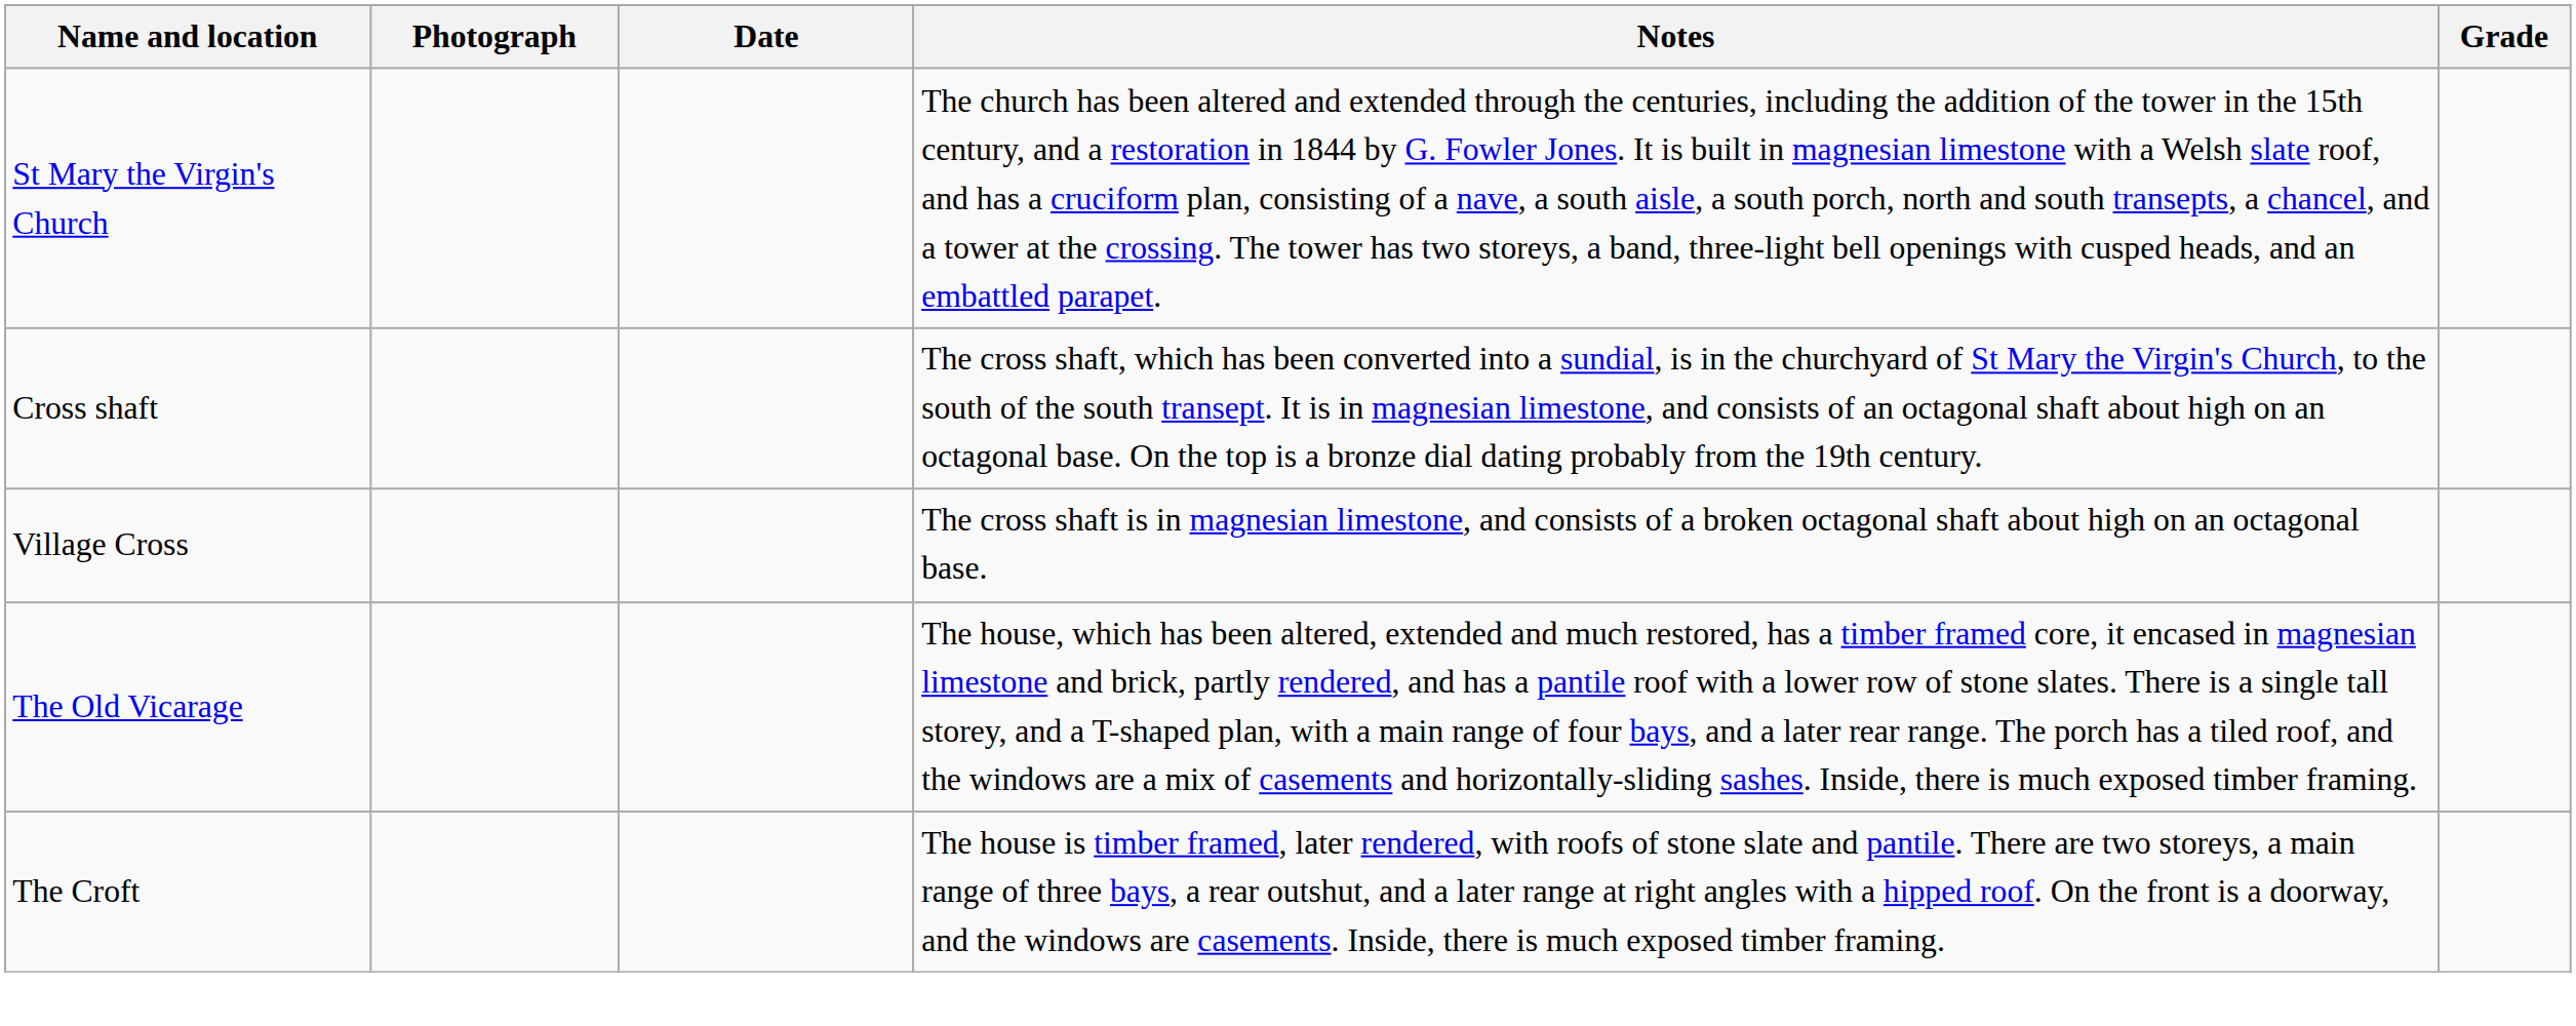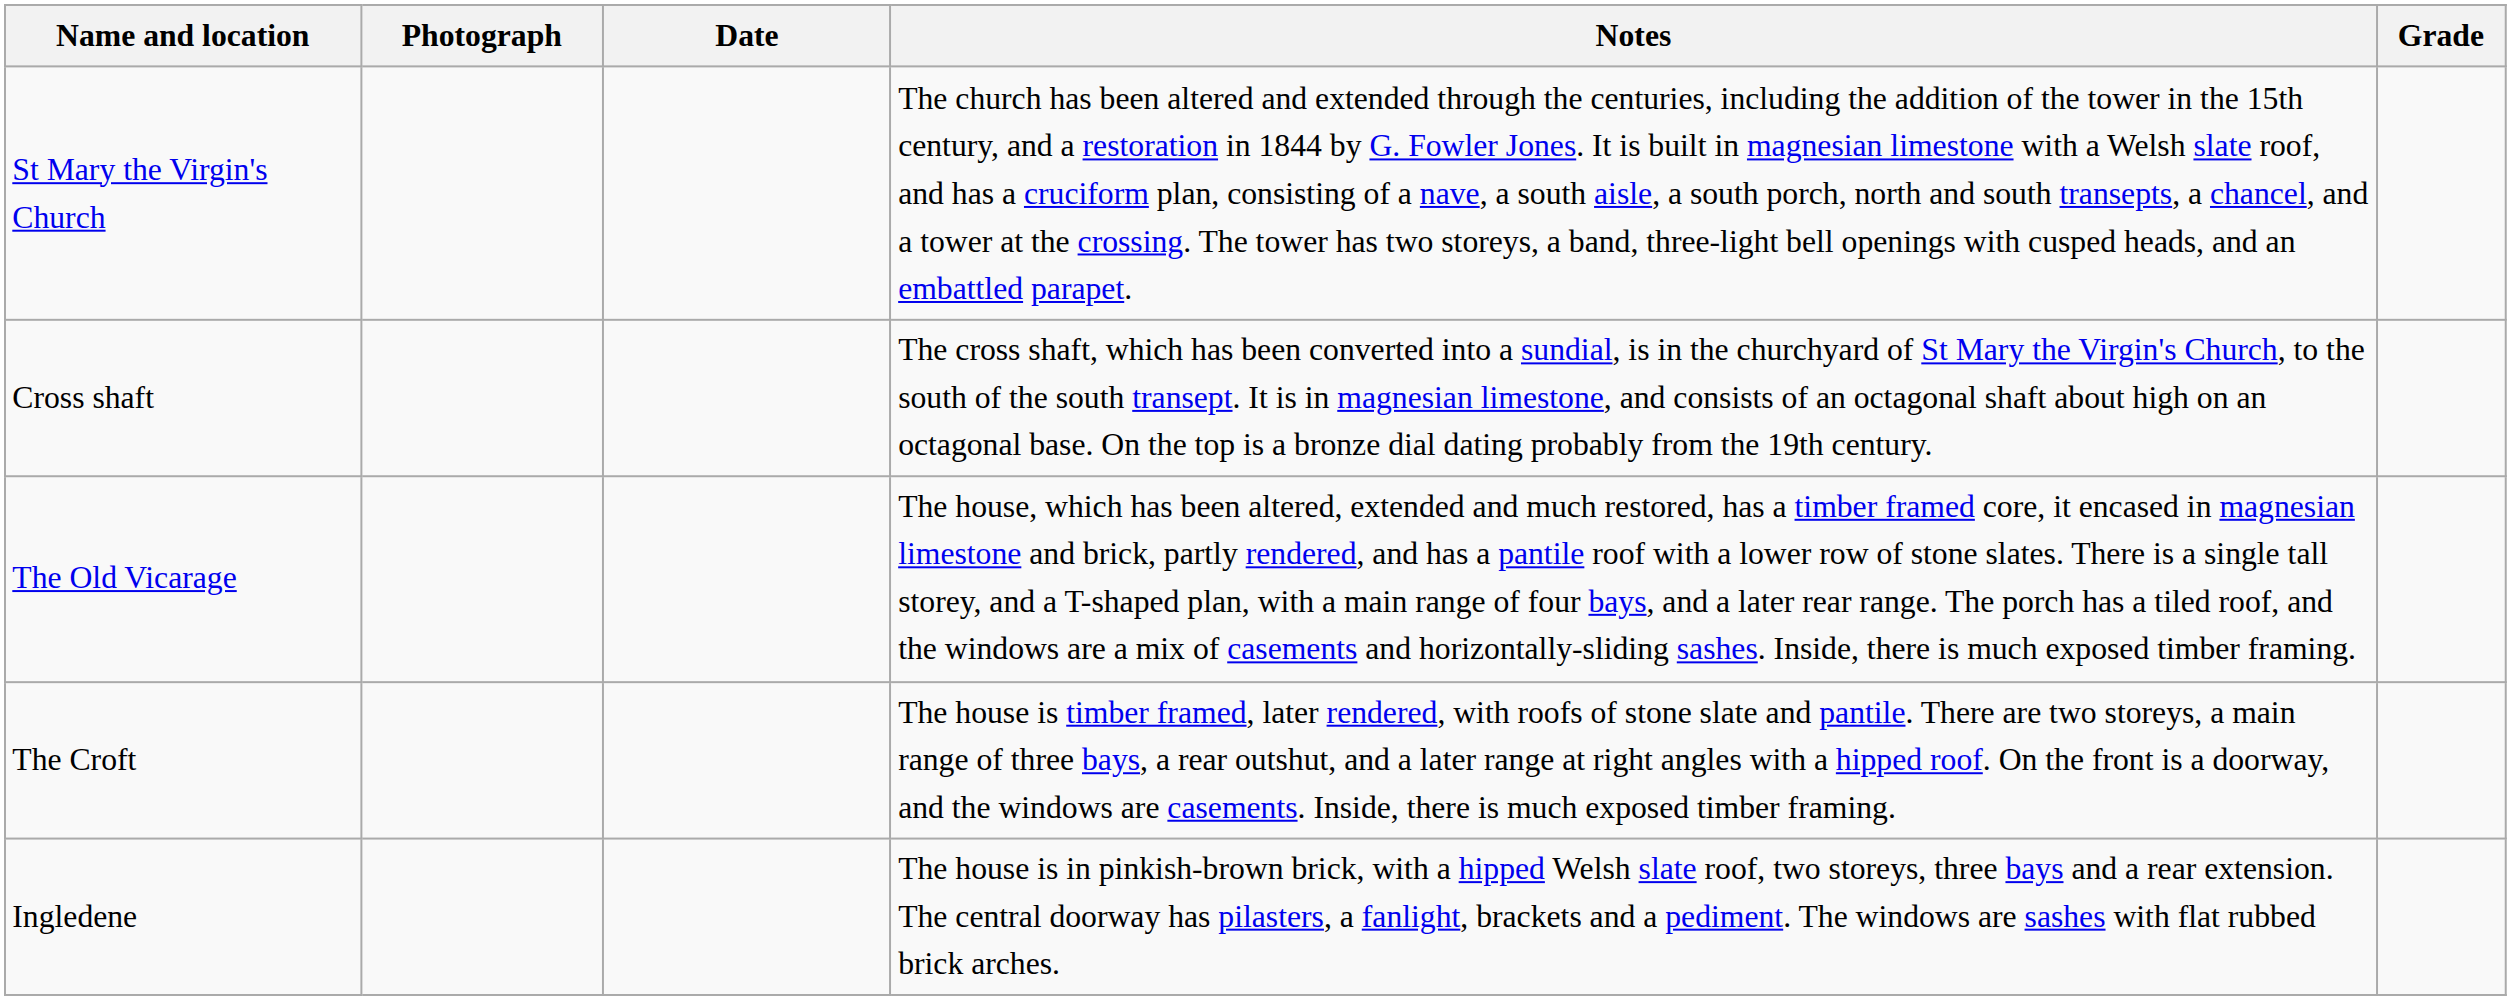- row: Village Cross | The cross shaft is in magnesian limestone, and consists of a broken octagonal shaft about high on an octagonal base.
+ row: Ingledene | The house is in pinkish-brown brick, with a hipped Welsh slate roof, two storeys, three bays and a rear extension. The central doorway has pilasters, a fanlight, brackets and a pediment. The windows are sashes with flat rubbed brick arches.
